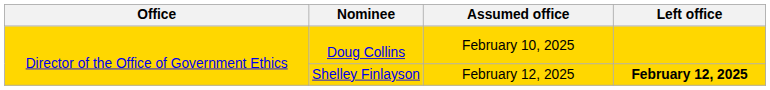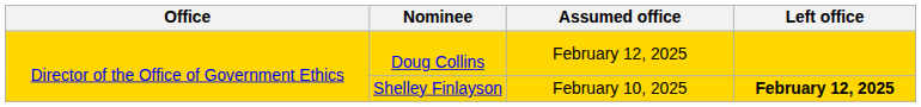Doug Collins | Assumed office: February 10, 2025 -> February 12, 2025
Shelley Finlayson | Assumed office: February 12, 2025 -> February 10, 2025
